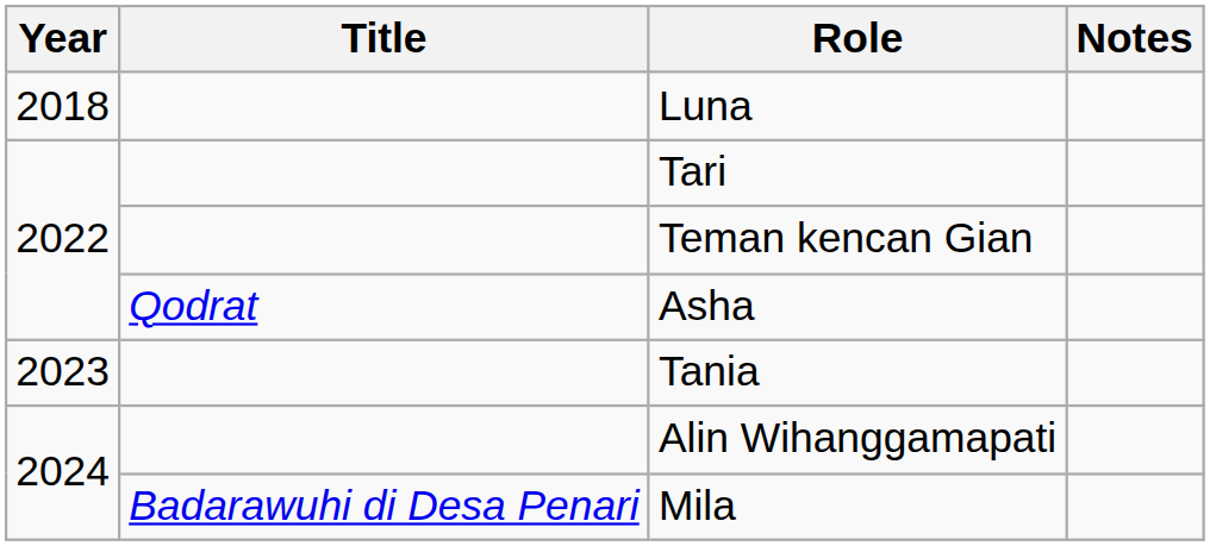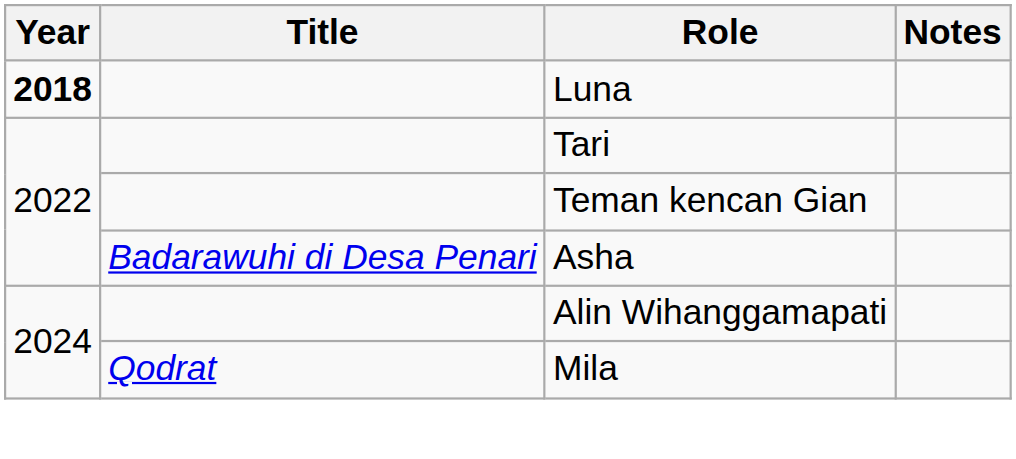Luna | Year: normal -> bold
Asha | Title: Qodrat -> Badarawuhi di Desa Penari
- row: 2023 | Tania
Mila | Title: Badarawuhi di Desa Penari -> Qodrat
